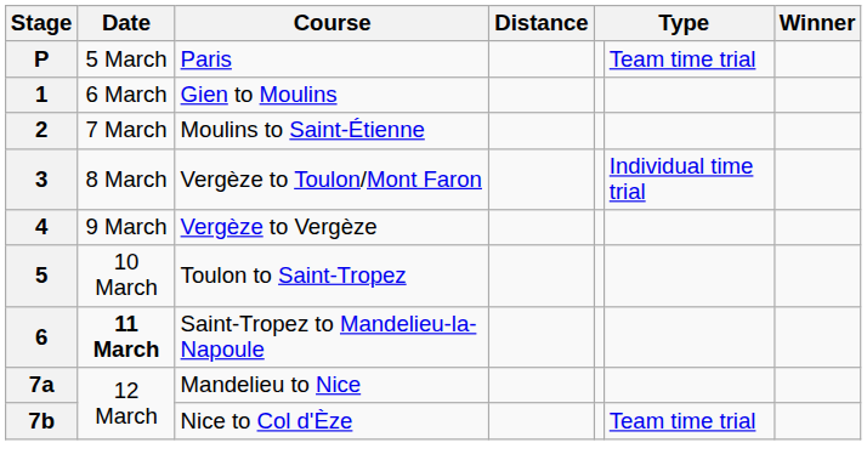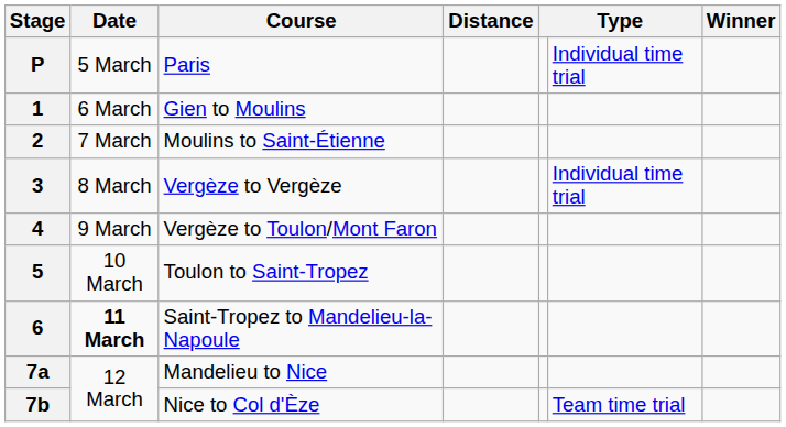P | column 6: Team time trial -> Individual time trial
3 | Course: Vergèze to Toulon/Mont Faron -> Vergèze to Vergèze
4 | Course: Vergèze to Vergèze -> Vergèze to Toulon/Mont Faron
